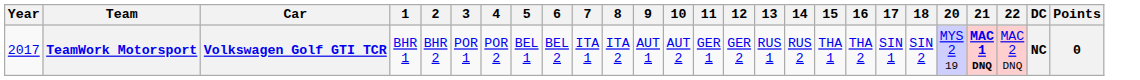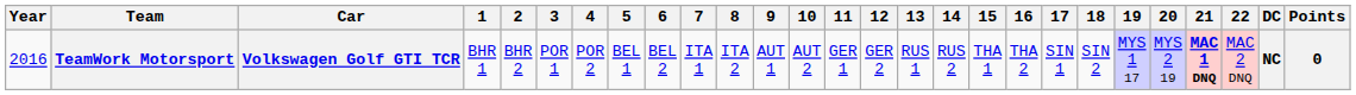+ column: 19 | MYS 1 17
TeamWork Motorsport | Year: 2017 -> 2016
